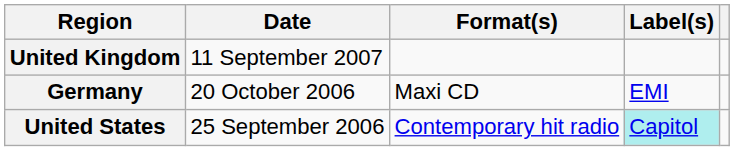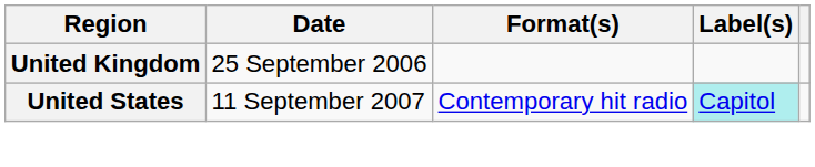United Kingdom | Date: 11 September 2007 -> 25 September 2006
- row: Germany | 20 October 2006 | Maxi CD | EMI
United States | Date: 25 September 2006 -> 11 September 2007
